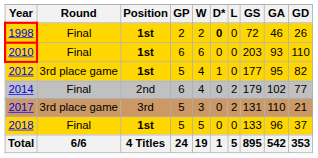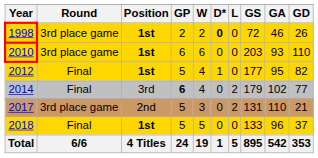1998 | Round: Final -> 3rd place game
2010 | Round: Final -> 3rd place game
2012 | Round: 3rd place game -> Final
2014 | Position: 2nd -> 3rd
2014 | GP: normal -> bold
2017 | Position: 3rd -> 2nd
